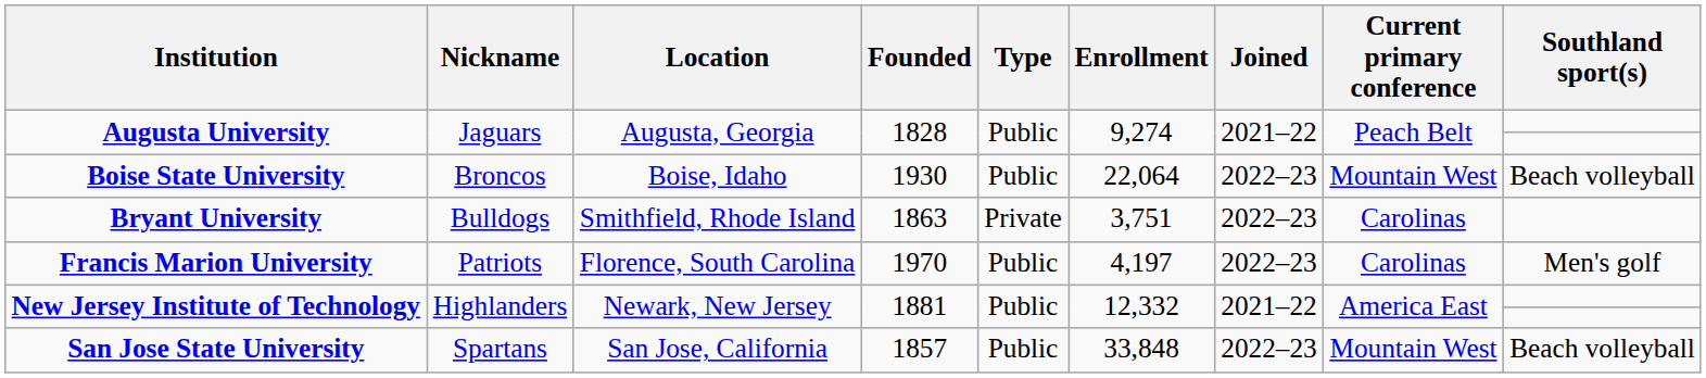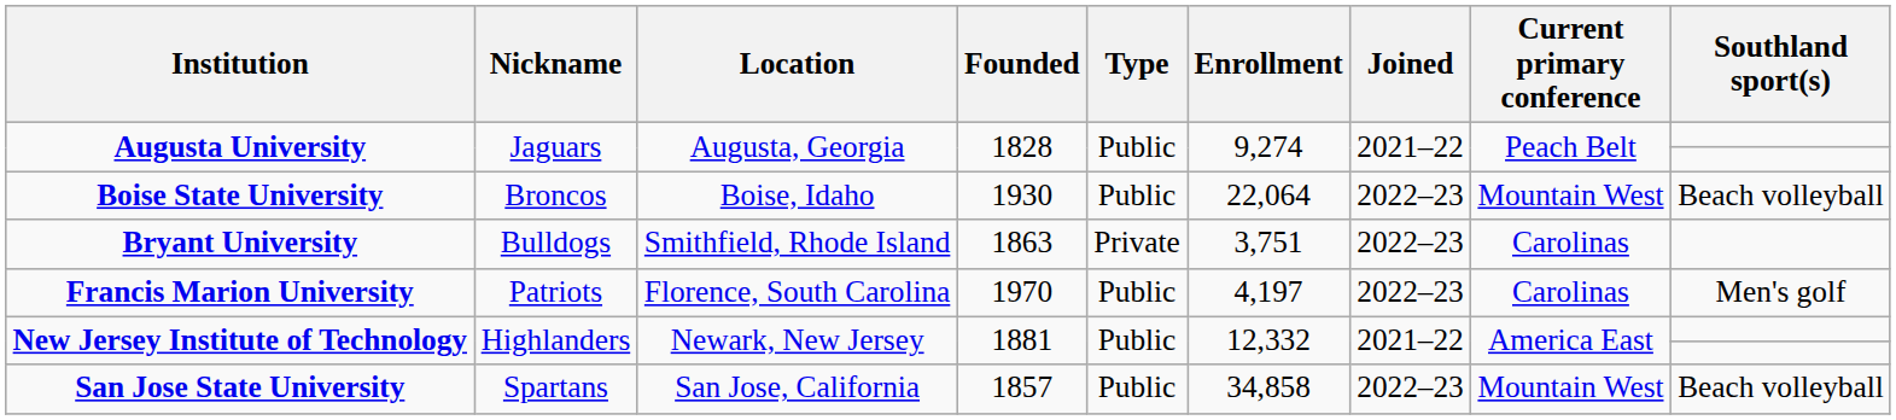San Jose State University | Enrollment: 33,848 -> 34,858
